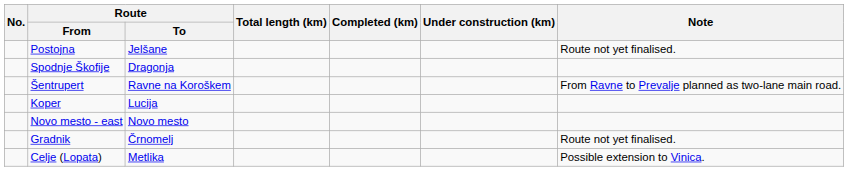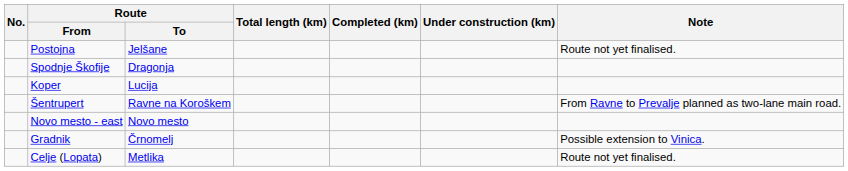rows swapped: Koper <-> Šentrupert
Gradnik | Note: Route not yet finalised. -> Possible extension to Vinica.
Celje (Lopata) | Note: Possible extension to Vinica. -> Route not yet finalised.
